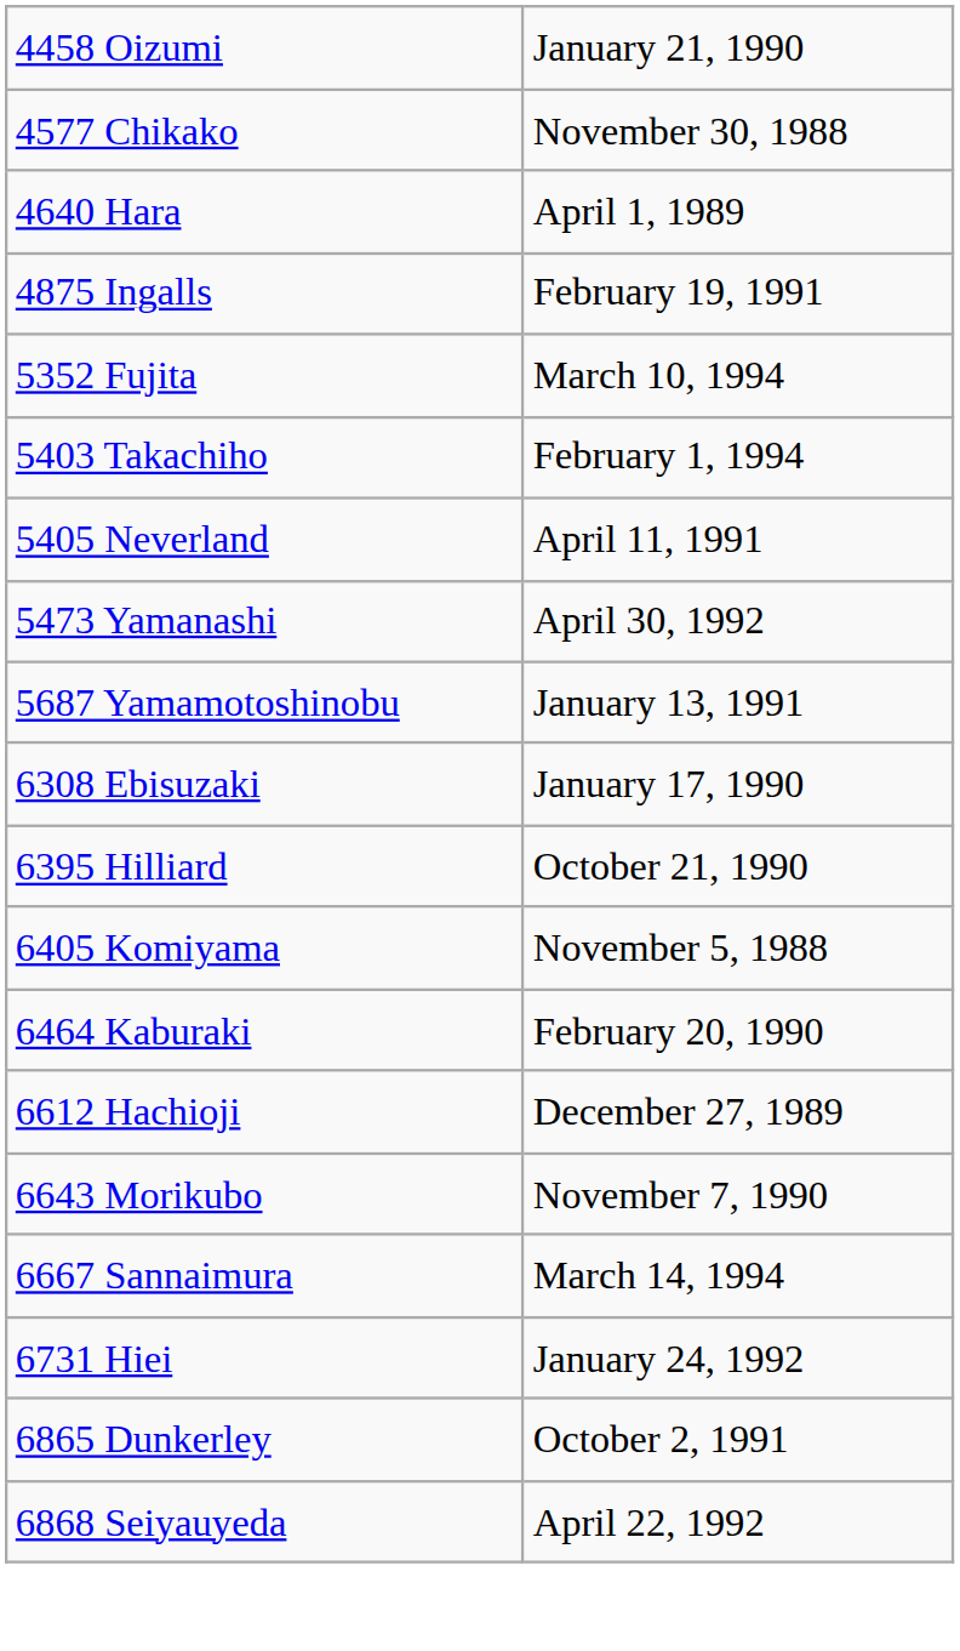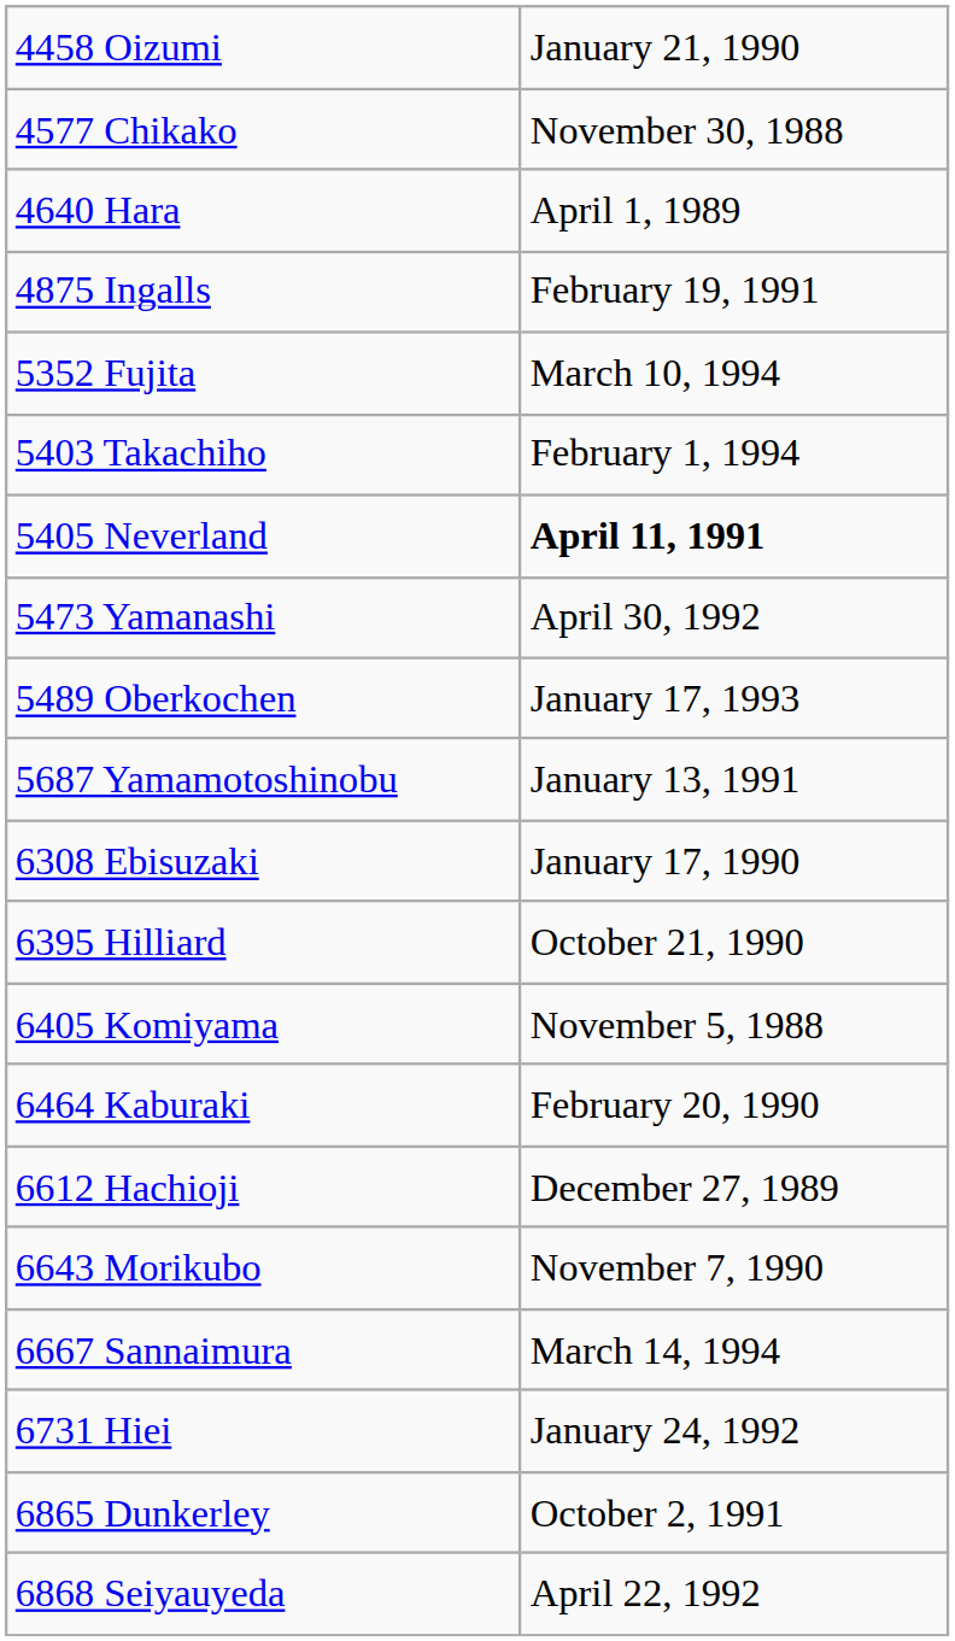5405 Neverland | column 2: normal -> bold
+ row: 5489 Oberkochen | January 17, 1993
